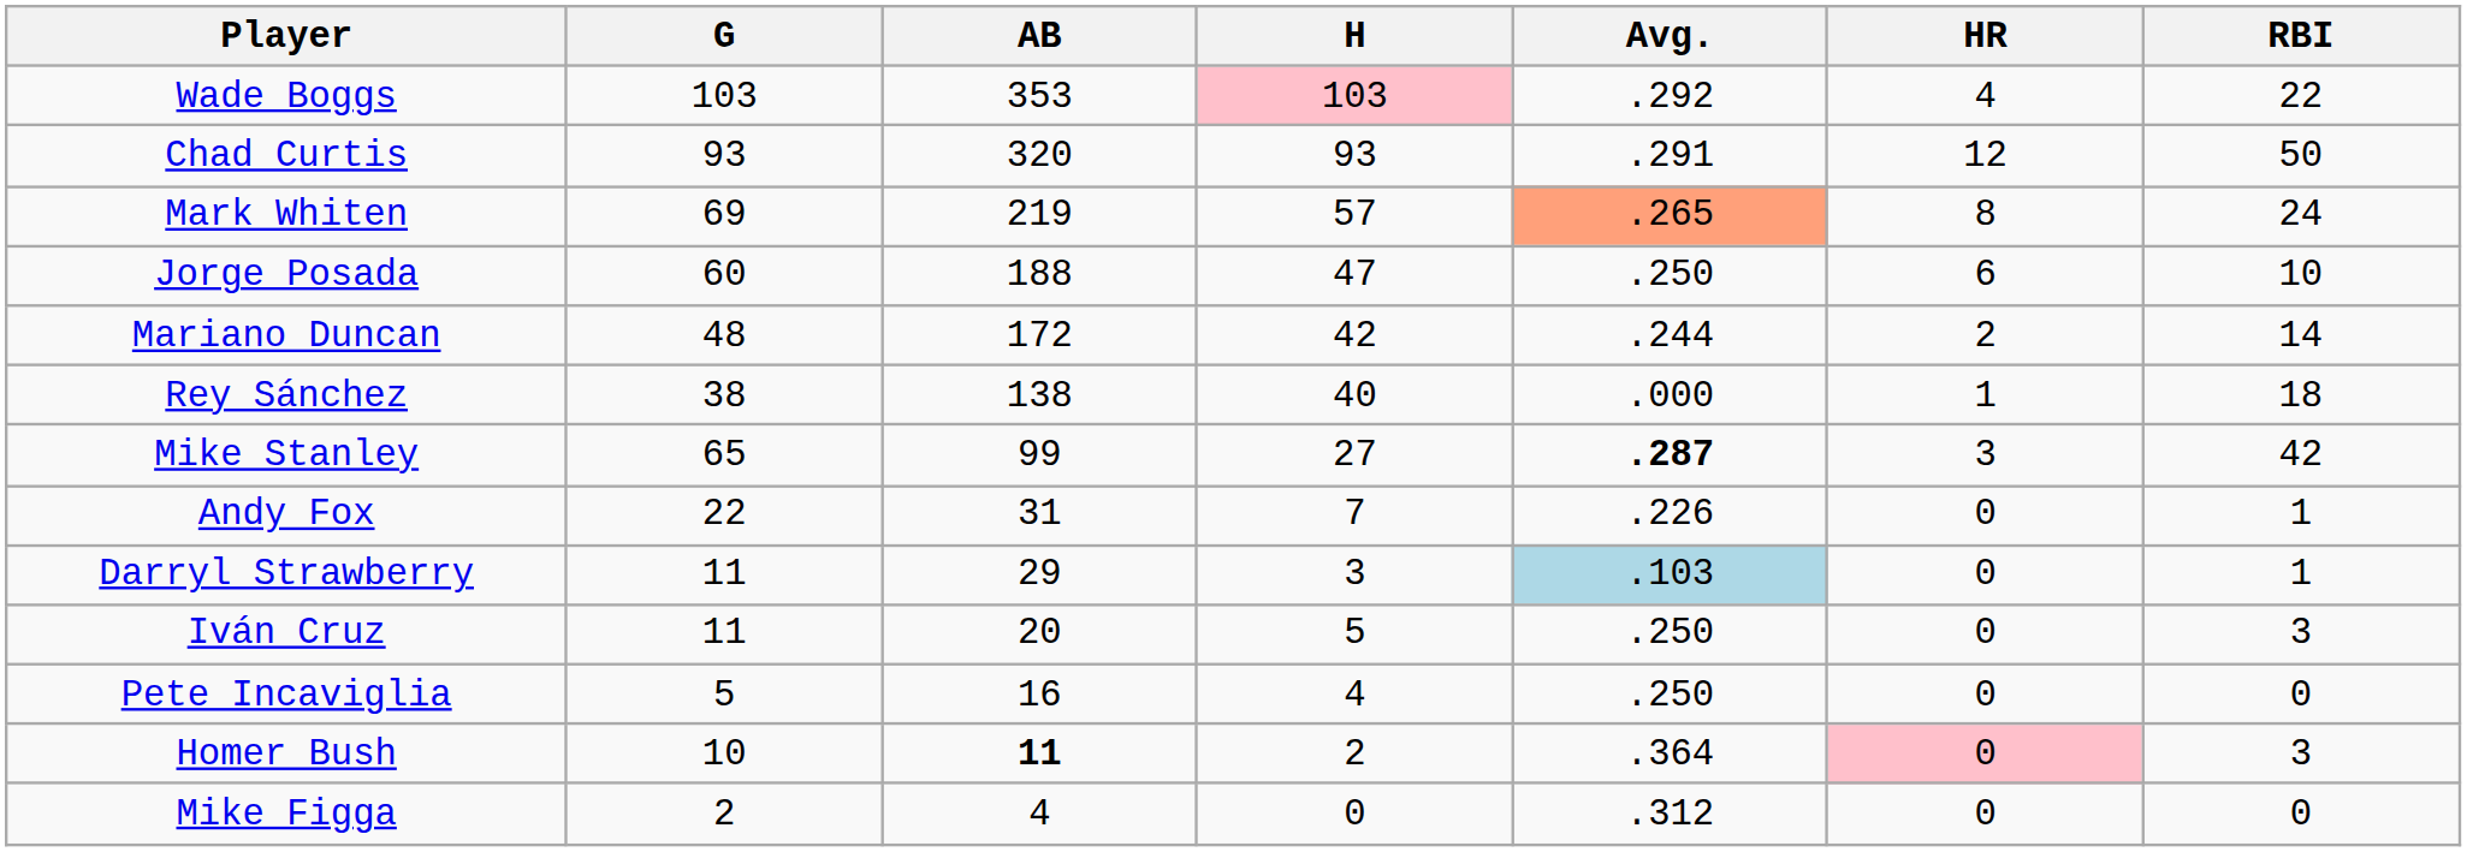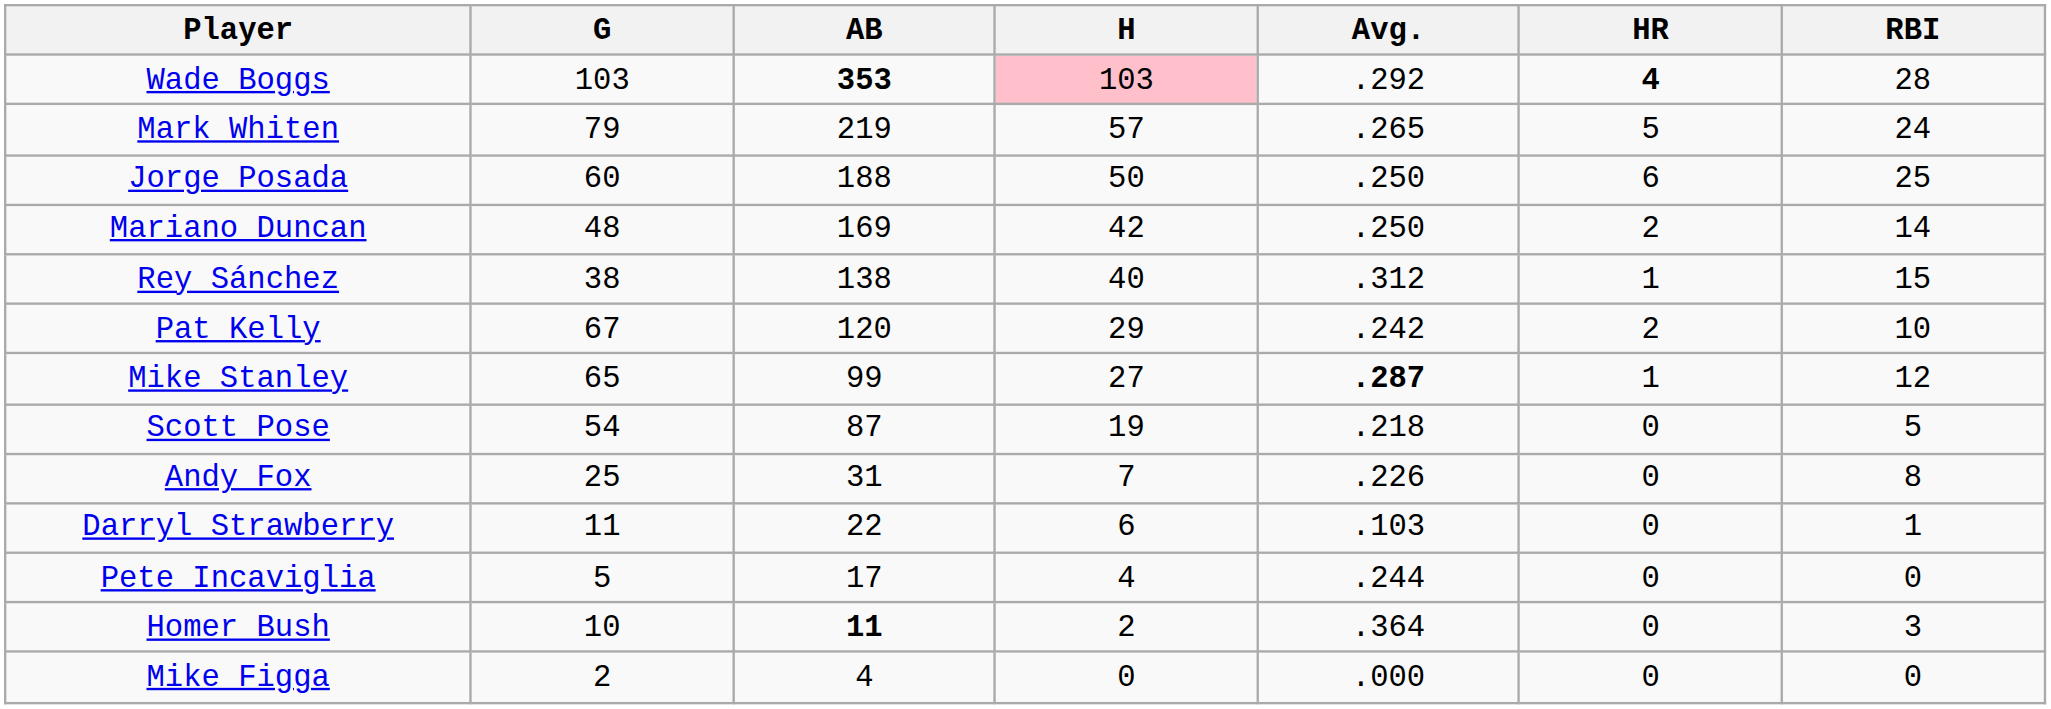Wade Boggs | AB: normal -> bold
Wade Boggs | HR: normal -> bold
Wade Boggs | RBI: 22 -> 28
- row: Chad Curtis | 93 | 320 | 93 | .291 | 12 | 50
Mark Whiten | G: 69 -> 79
Mark Whiten | Avg.: lightsalmon background -> no background
Mark Whiten | HR: 8 -> 5
Jorge Posada | H: 47 -> 50
Jorge Posada | RBI: 10 -> 25
Mariano Duncan | AB: 172 -> 169
Mariano Duncan | Avg.: .244 -> .250
Rey Sánchez | Avg.: .000 -> .312
Rey Sánchez | RBI: 18 -> 15
+ row: Pat Kelly | 67 | 120 | 29 | .242 | 2 | 10
Mike Stanley | HR: 3 -> 1
Mike Stanley | RBI: 42 -> 12
+ row: Scott Pose | 54 | 87 | 19 | .218 | 0 | 5
Andy Fox | G: 22 -> 25
Andy Fox | RBI: 1 -> 8
Darryl Strawberry | AB: 29 -> 22
Darryl Strawberry | H: 3 -> 6
Darryl Strawberry | Avg.: lightblue background -> no background
- row: Iván Cruz | 11 | 20 | 5 | .250 | 0 | 3
Pete Incaviglia | AB: 16 -> 17
Pete Incaviglia | Avg.: .250 -> .244
Homer Bush | HR: pink background -> no background
Mike Figga | Avg.: .312 -> .000
